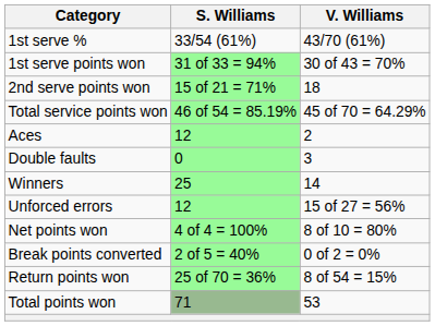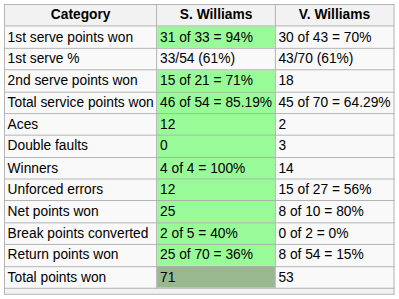rows swapped: 1st serve % <-> 1st serve points won
Winners | S. Williams: 25 -> 4 of 4 = 100%
Net points won | S. Williams: 4 of 4 = 100% -> 25
